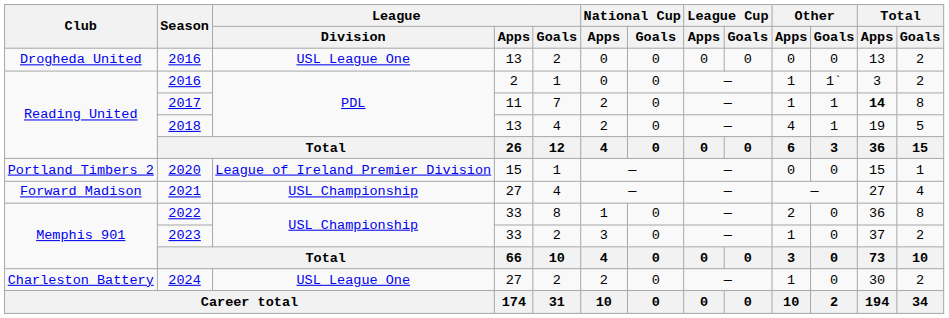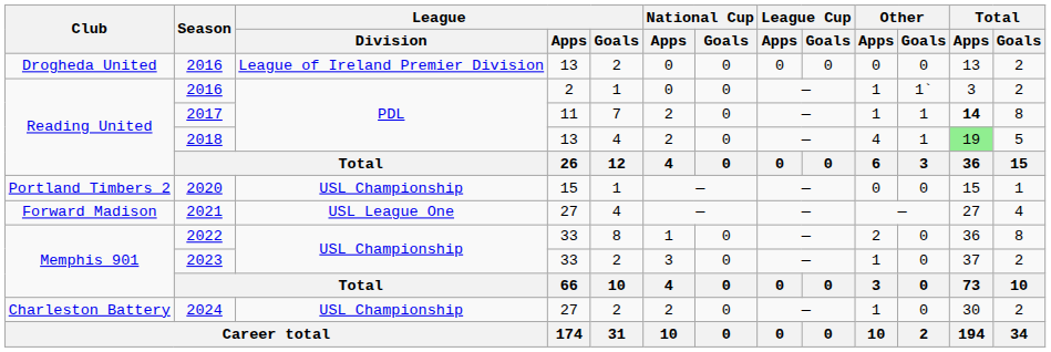Drogheda United / 2016 | League / Division: USL League One -> League of Ireland Premier Division
2018 | Total / Apps: no background -> lightgreen background
2020 | League / Division: League of Ireland Premier Division -> USL Championship
2021 | League / Division: USL Championship -> USL League One
2024 | League / Division: USL League One -> USL Championship
